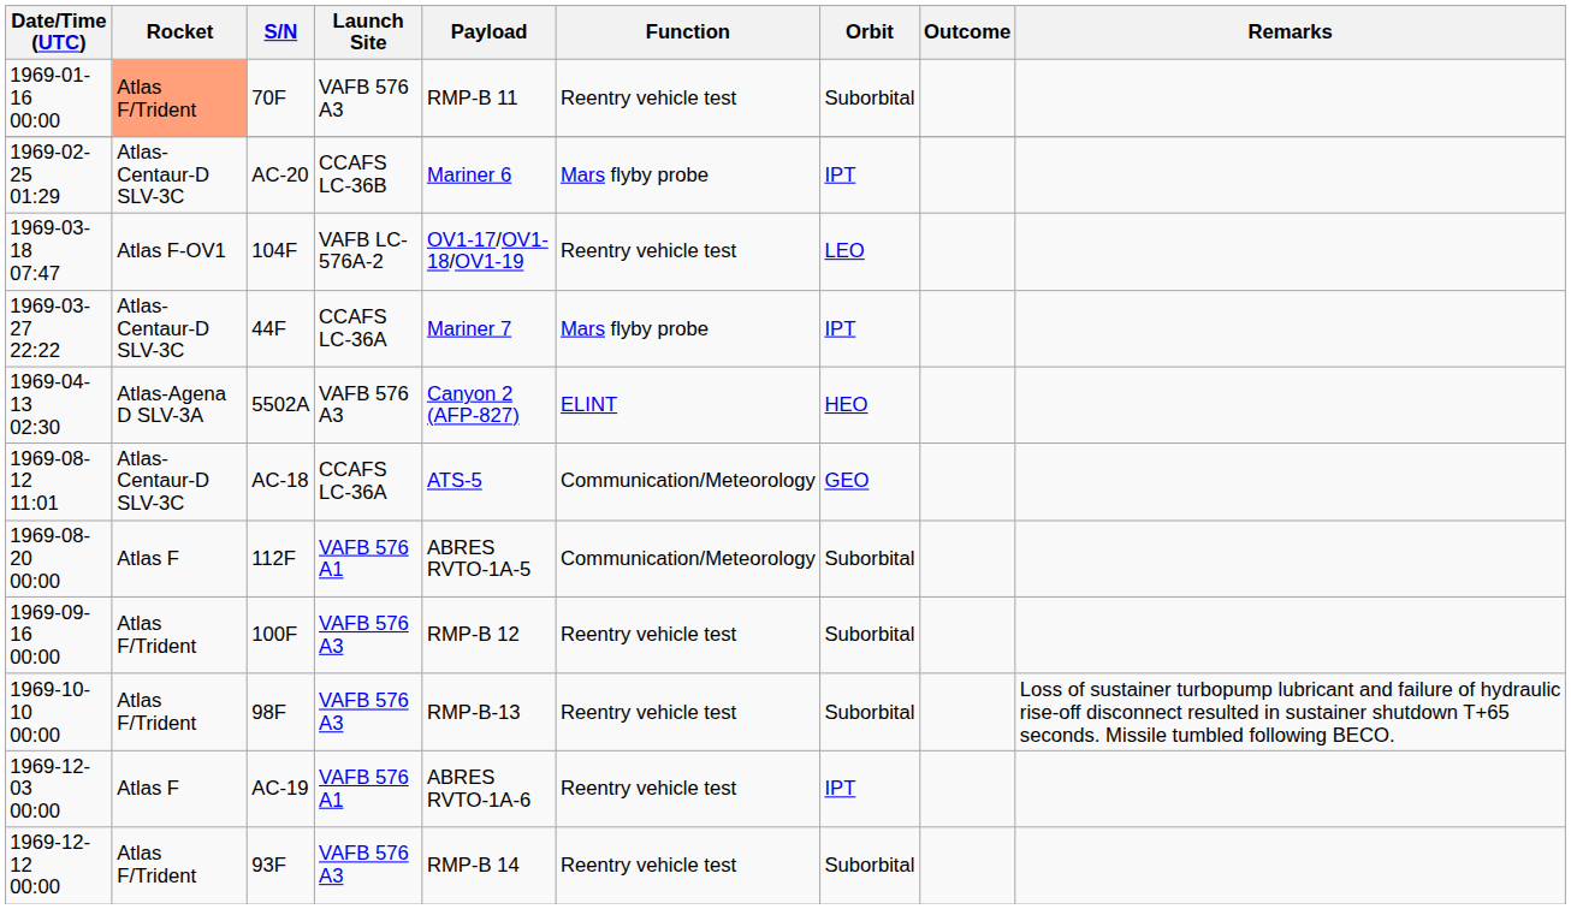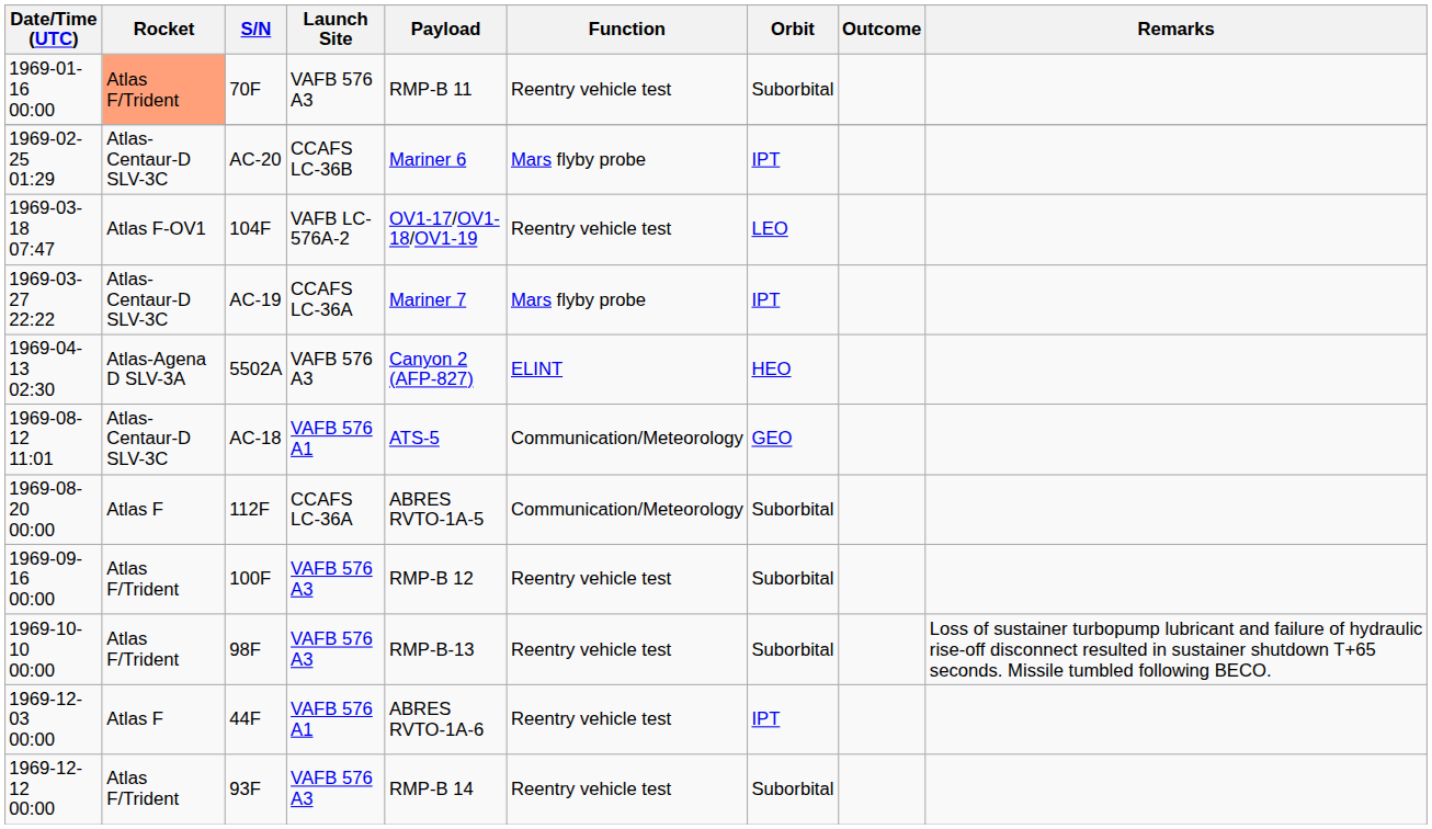1969-03-27 22:22 | S/N: 44F -> AC-19
1969-08-12 11:01 | Launch Site: CCAFS LC-36A -> VAFB 576 A1
1969-08-20 00:00 | Launch Site: VAFB 576 A1 -> CCAFS LC-36A
1969-12-03 00:00 | S/N: AC-19 -> 44F
